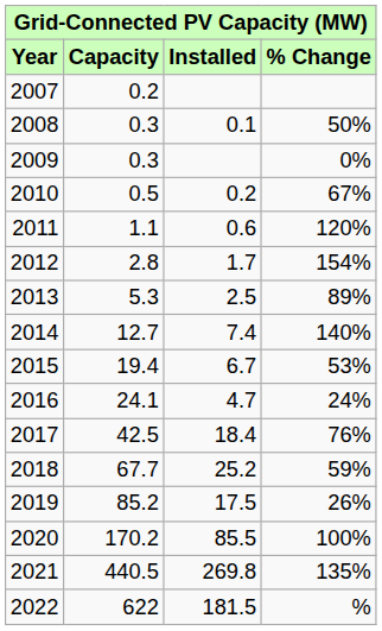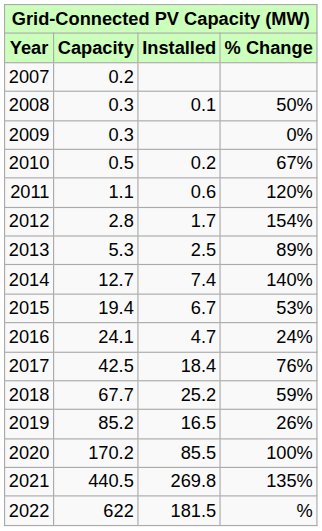2019 | Installed: 17.5 -> 16.5
